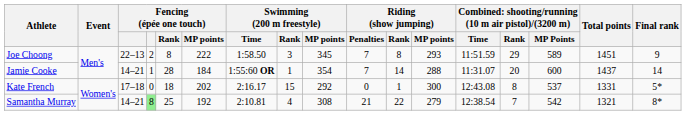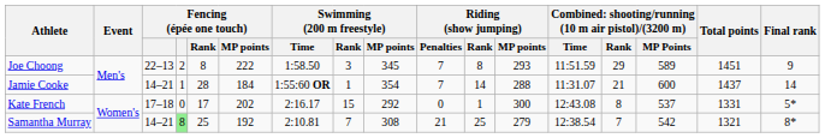Jamie Cooke | column 14: 20 -> 21
Kate French | Fencing (épée one touch) / Rank: 18 -> 17
Samantha Murray | Swimming (200 m freestyle) / Rank: 4 -> 7
Samantha Murray | Riding (show jumping) / Rank: 22 -> 25
